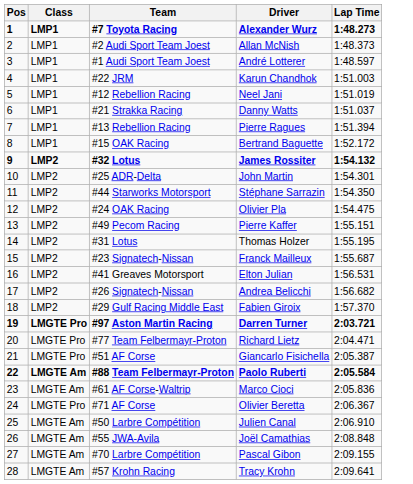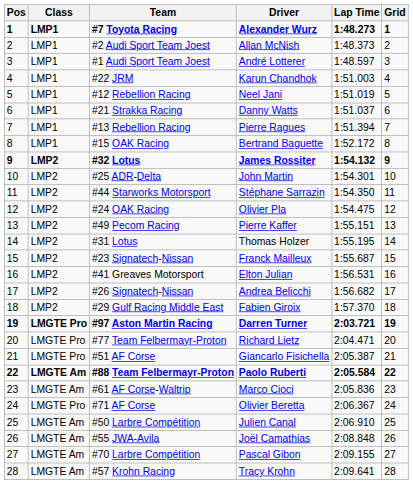+ column: Grid | 1 | 2 | 3 | 4 | 5 | 6 | 7 | 8 | 9 | 10 | 11 | 12 | 13 | 14 | 15 | 16 | 17 | 18 | 19 | 20 | 21 | 22 | 23 | 24 | 25 | 26 | 27 | 28
